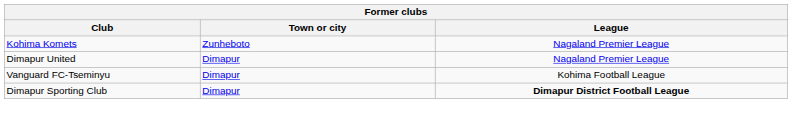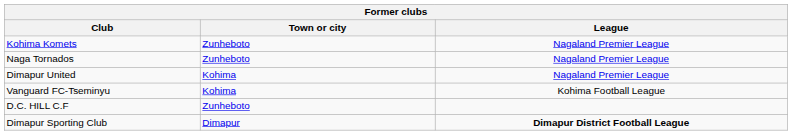+ row: Naga Tornados | Zunheboto | Nagaland Premier League
Dimapur United | Town or city: Dimapur -> Kohima
Vanguard FC-Tseminyu | Town or city: Dimapur -> Kohima
+ row: D.C. HILL C.F | Zunheboto
